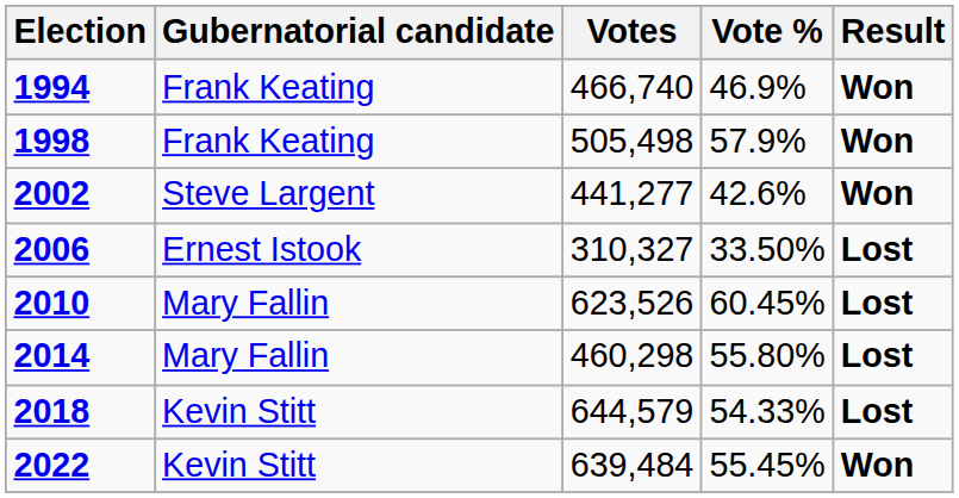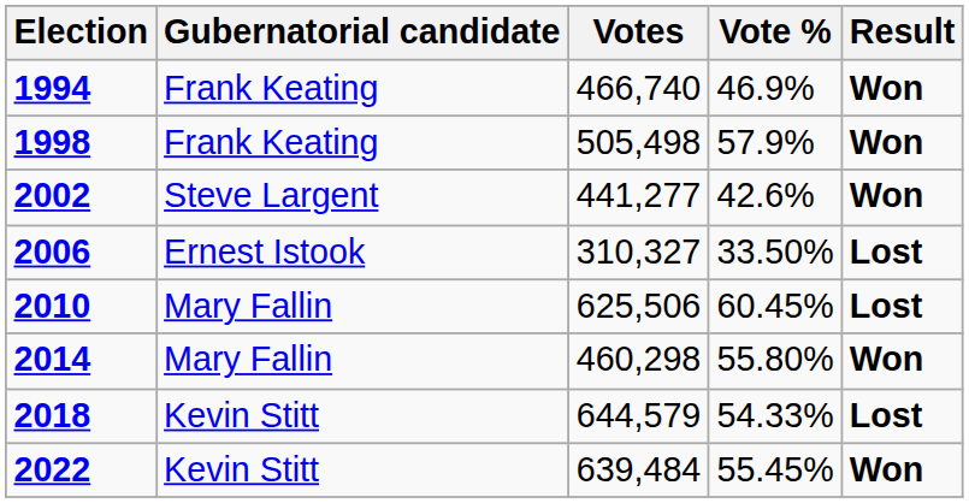2010 | Votes: 623,526 -> 625,506
2014 | Result: Lost -> Won
